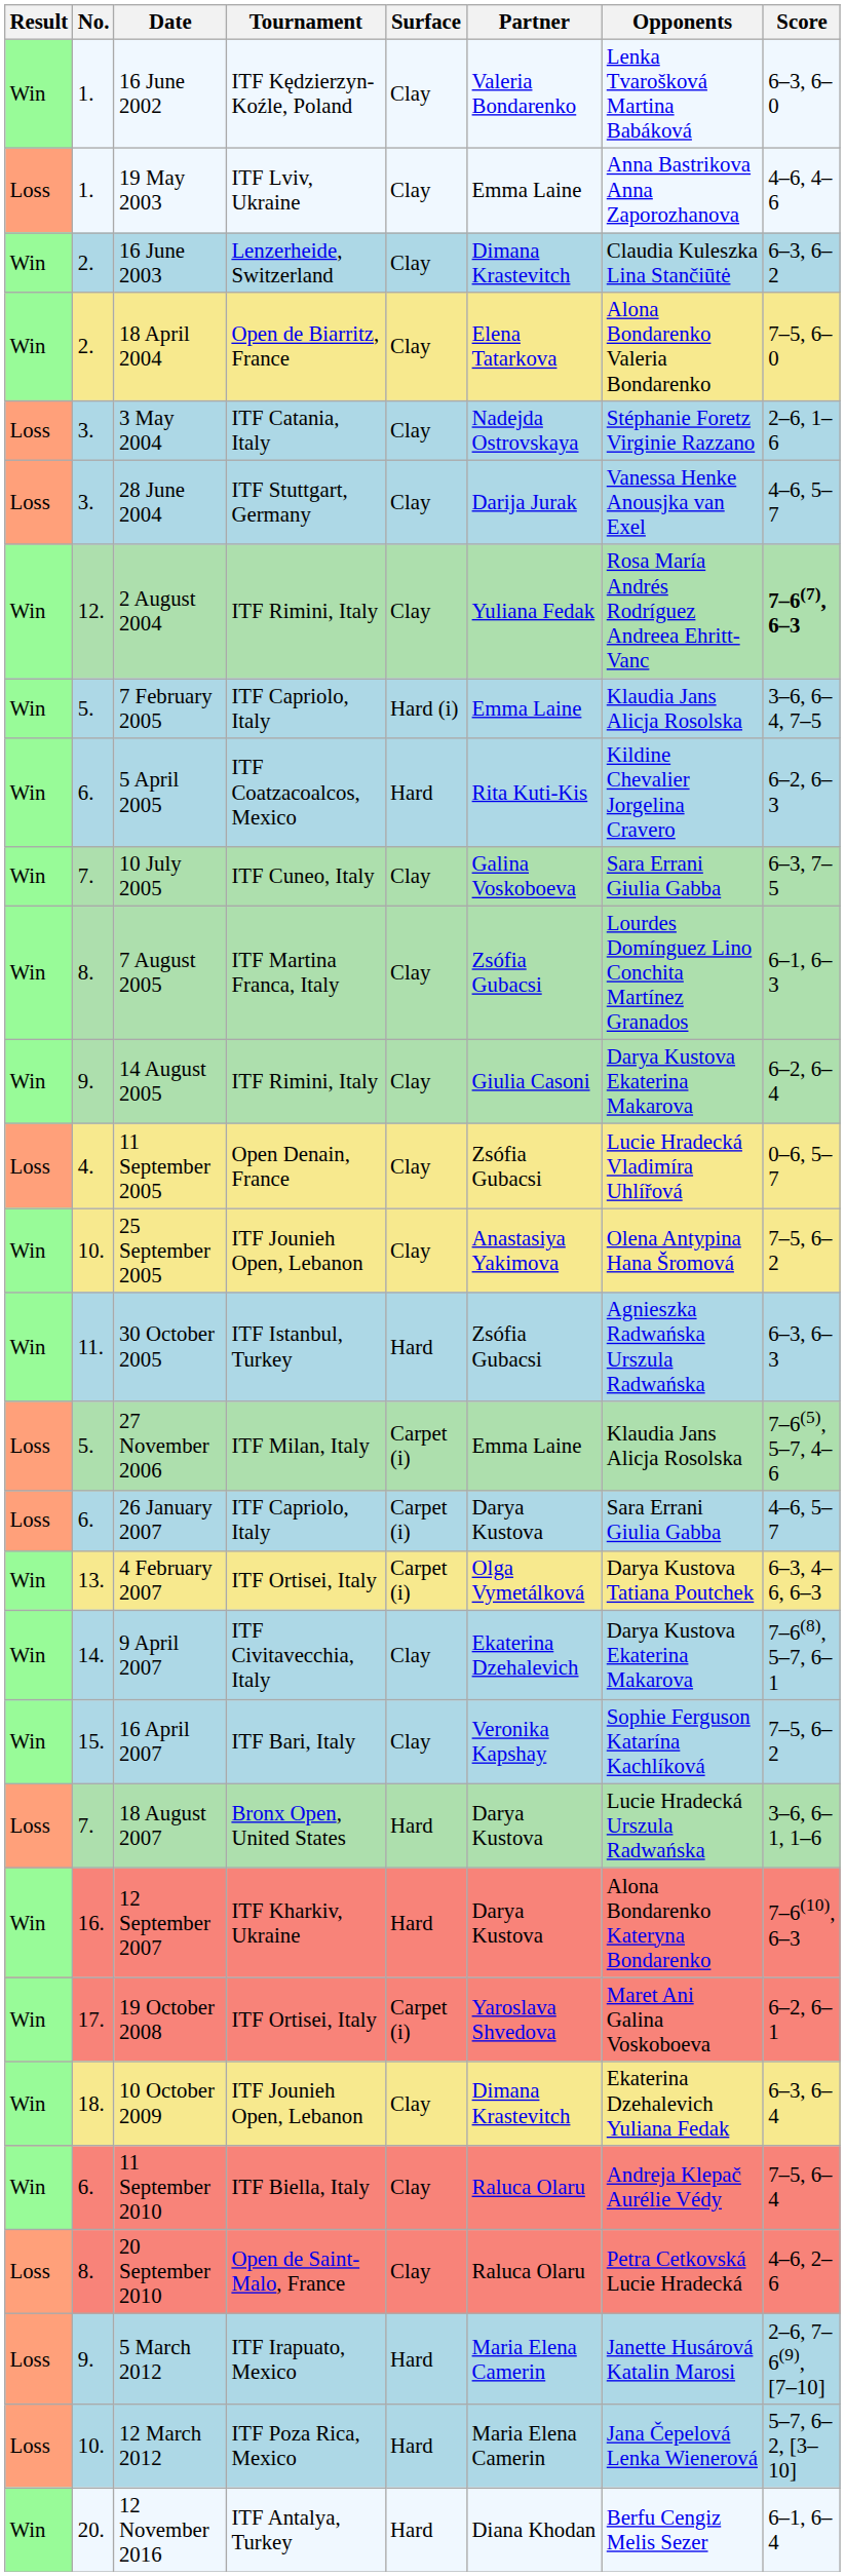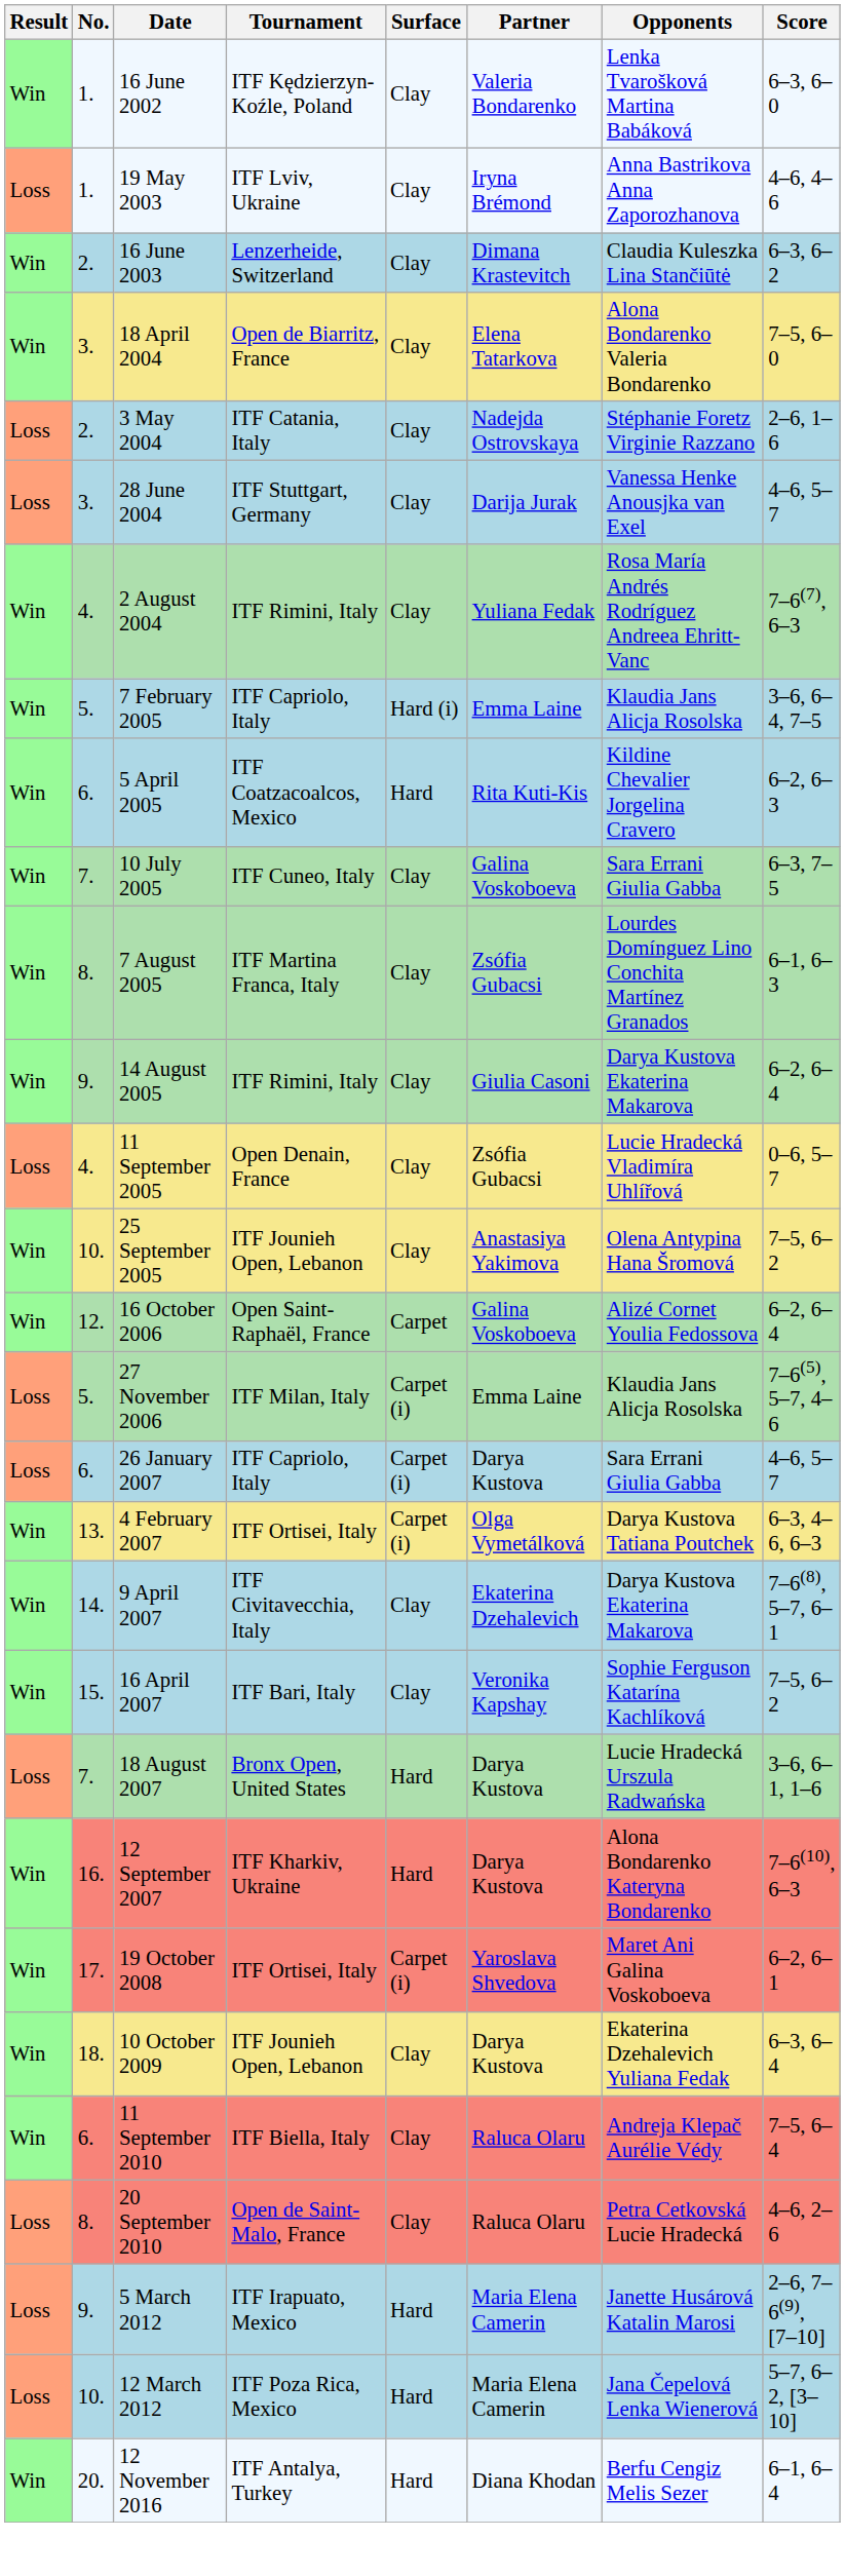19 May 2003 | Partner: Emma Laine -> Iryna Brémond
18 April 2004 | No.: 2. -> 3.
3 May 2004 | No.: 3. -> 2.
2 August 2004 | No.: 12. -> 4.
2 August 2004 | Score: bold -> normal
- row: Win | 11. | 30 October 2005 | ITF Istanbul, Turkey | Hard | Zsófia Gubacsi | Agnieszka Radwańska Urszula Radwańska | 6–3, 6–3
+ row: Win | 12. | 16 October 2006 | Open Saint-Raphaël, France | Carpet | Galina Voskoboeva | Alizé Cornet Youlia Fedossova | 6–2, 6–4
10 October 2009 | Partner: Dimana Krastevitch -> Darya Kustova
